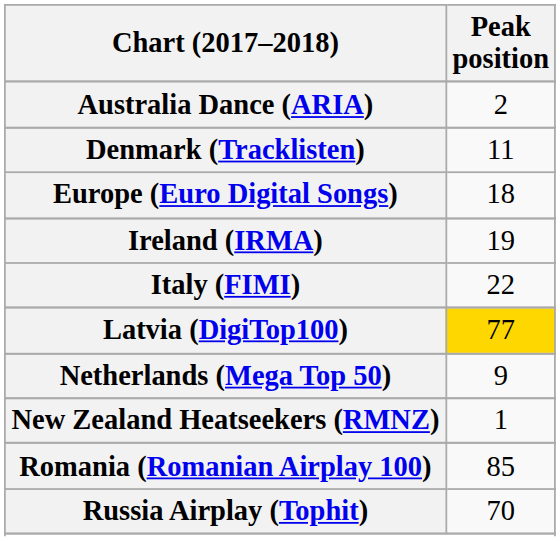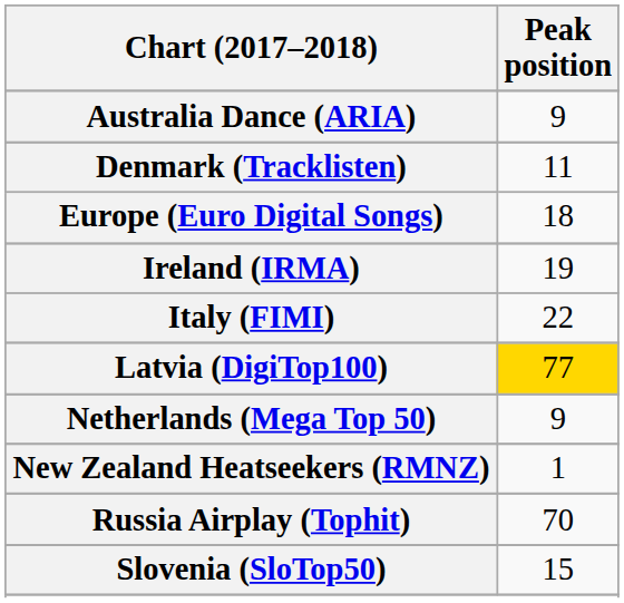Australia Dance (ARIA) | Peak position: 2 -> 9
- row: Romania (Romanian Airplay 100) | 85
+ row: Slovenia (SloTop50) | 15
